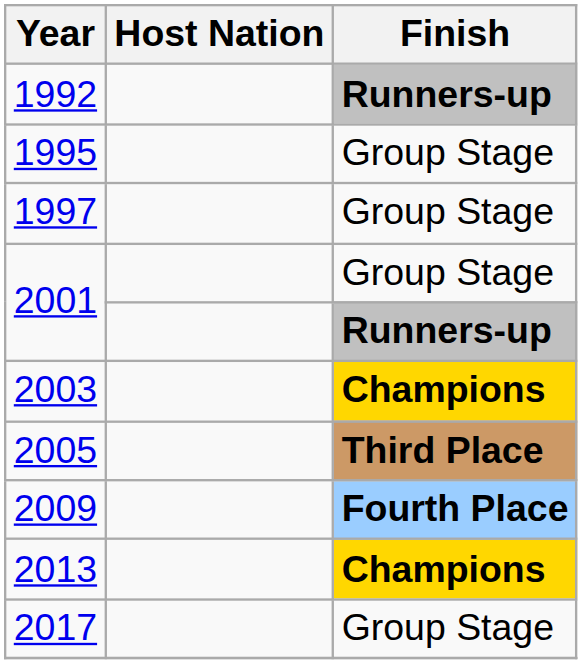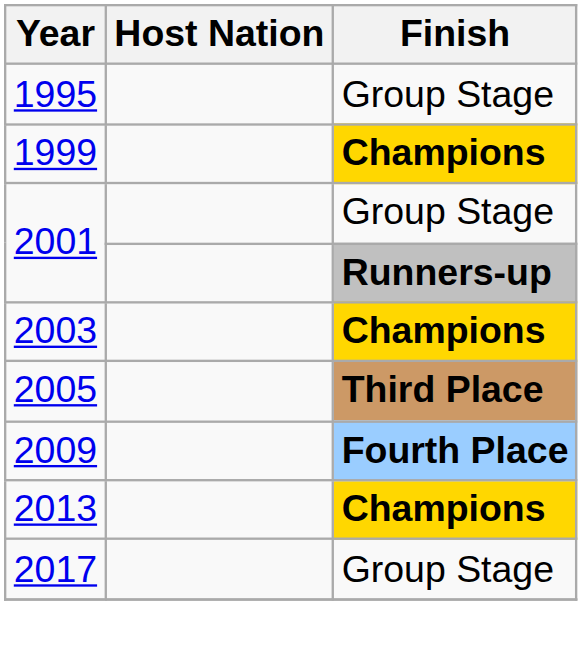- row: 1992 | Runners-up
- row: 1997 | Group Stage
+ row: 1999 | Champions
